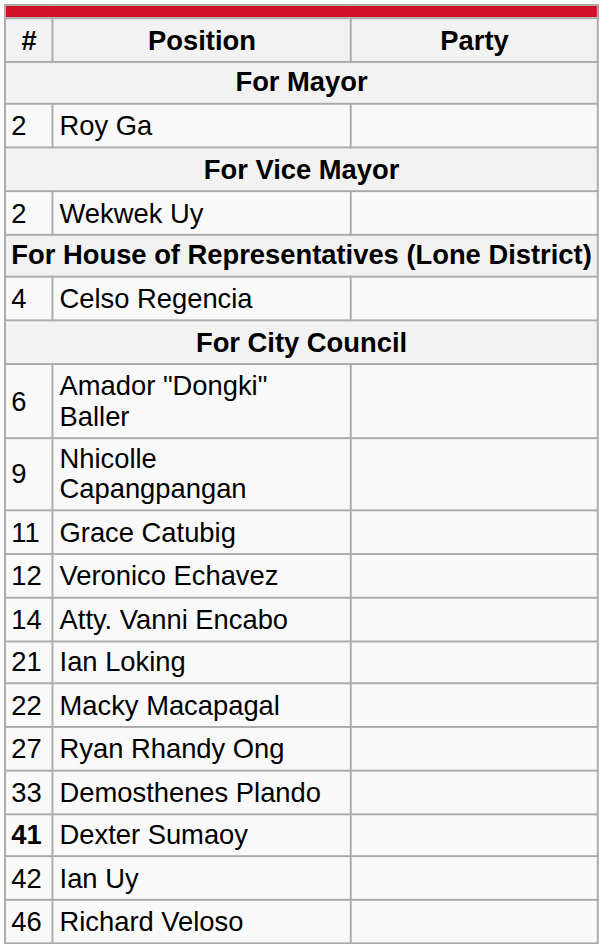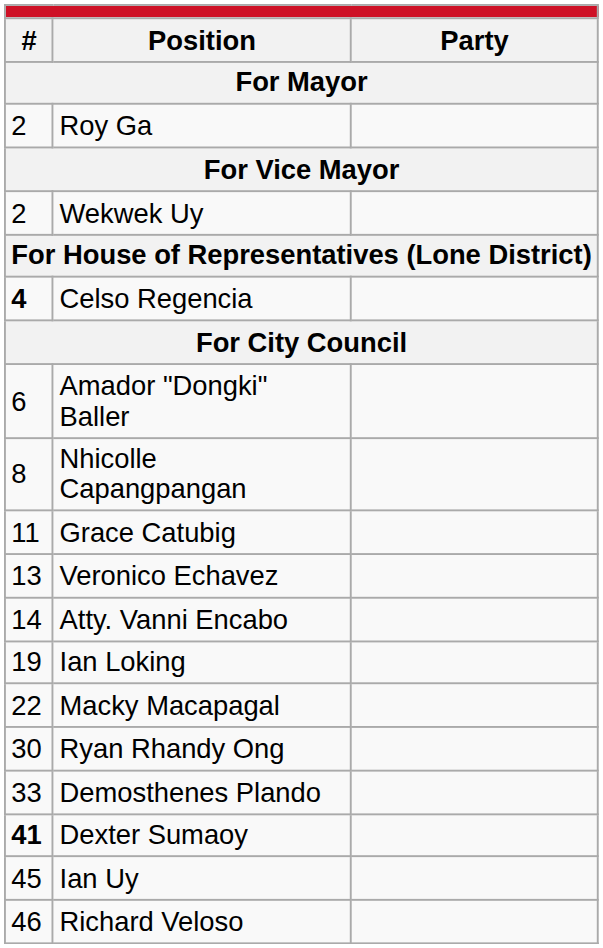Celso Regencia | column 1: normal -> bold
Nhicolle Capangpangan | column 1: 9 -> 8
Veronico Echavez | column 1: 12 -> 13
Ian Loking | column 1: 21 -> 19
Ryan Rhandy Ong | column 1: 27 -> 30
Ian Uy | column 1: 42 -> 45
